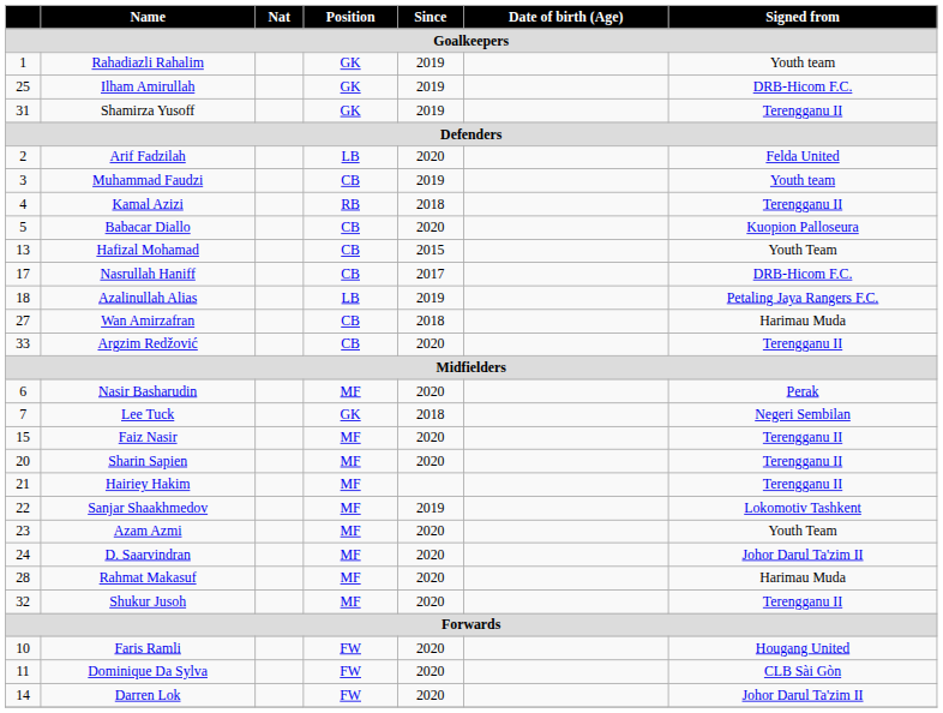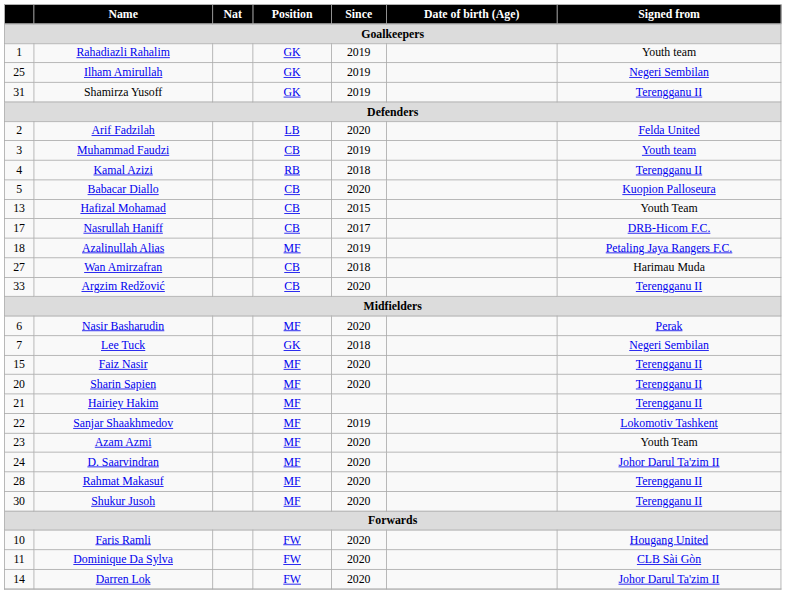Ilham Amirullah | Signed from: DRB-Hicom F.C. -> Negeri Sembilan
Azalinullah Alias | Position: LB -> MF
Rahmat Makasuf | Signed from: Harimau Muda -> Terengganu II
Shukur Jusoh | column 1: 32 -> 30
